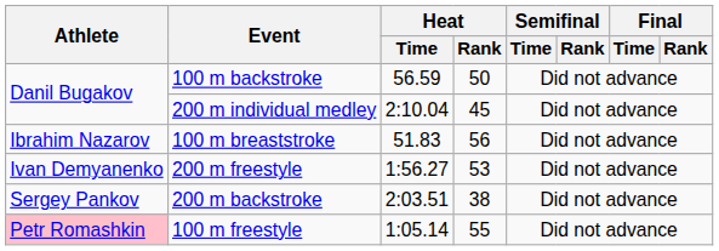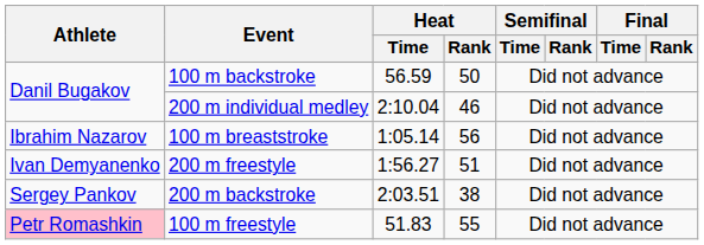200 m individual medley | Heat / Rank: 45 -> 46
100 m breaststroke | Heat / Time: 51.83 -> 1:05.14
200 m freestyle | Heat / Rank: 53 -> 51
100 m freestyle | Heat / Time: 1:05.14 -> 51.83
